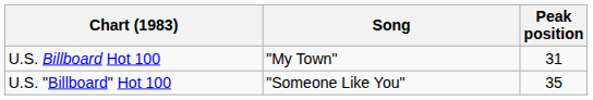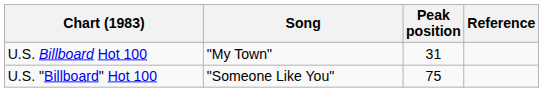+ column: Reference
U.S. "Billboard" Hot 100 | Peak position: 35 -> 75
